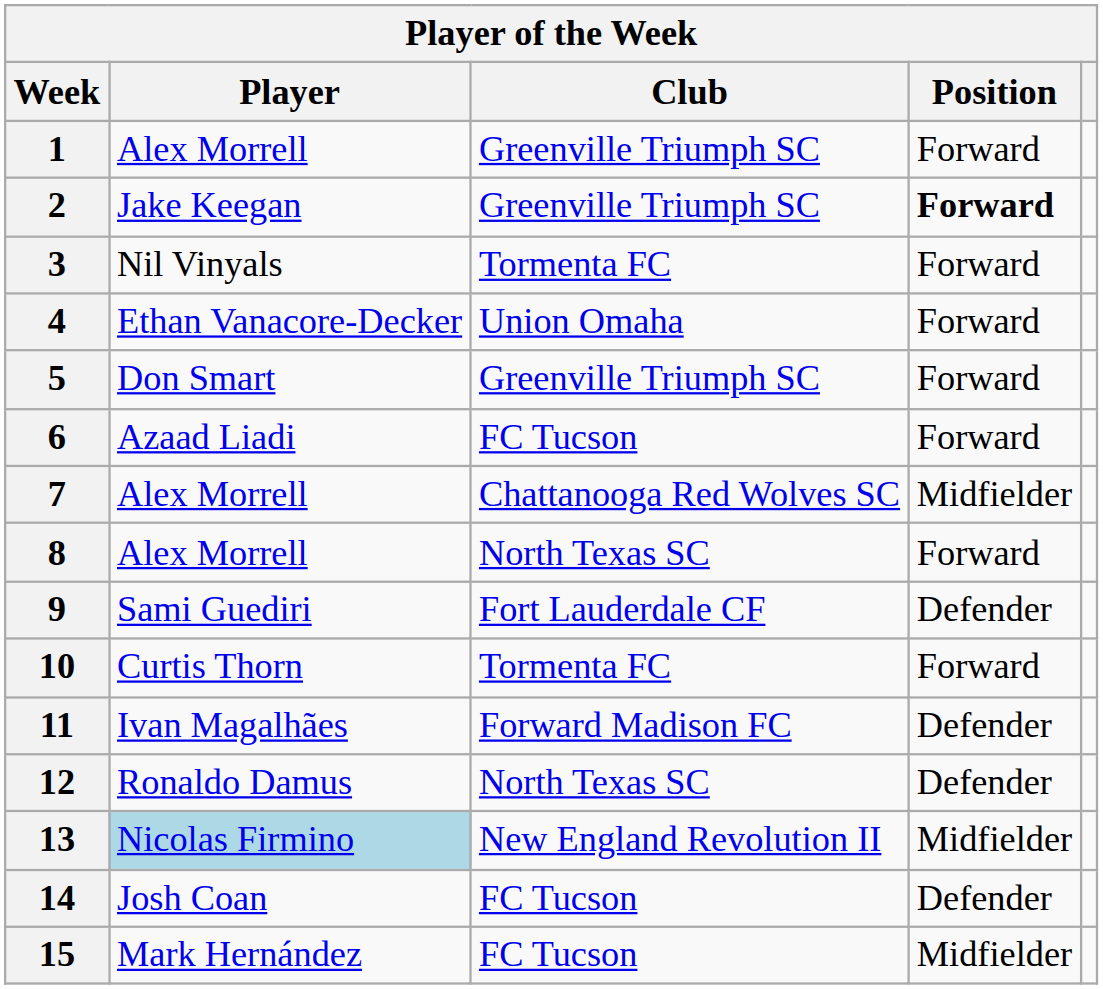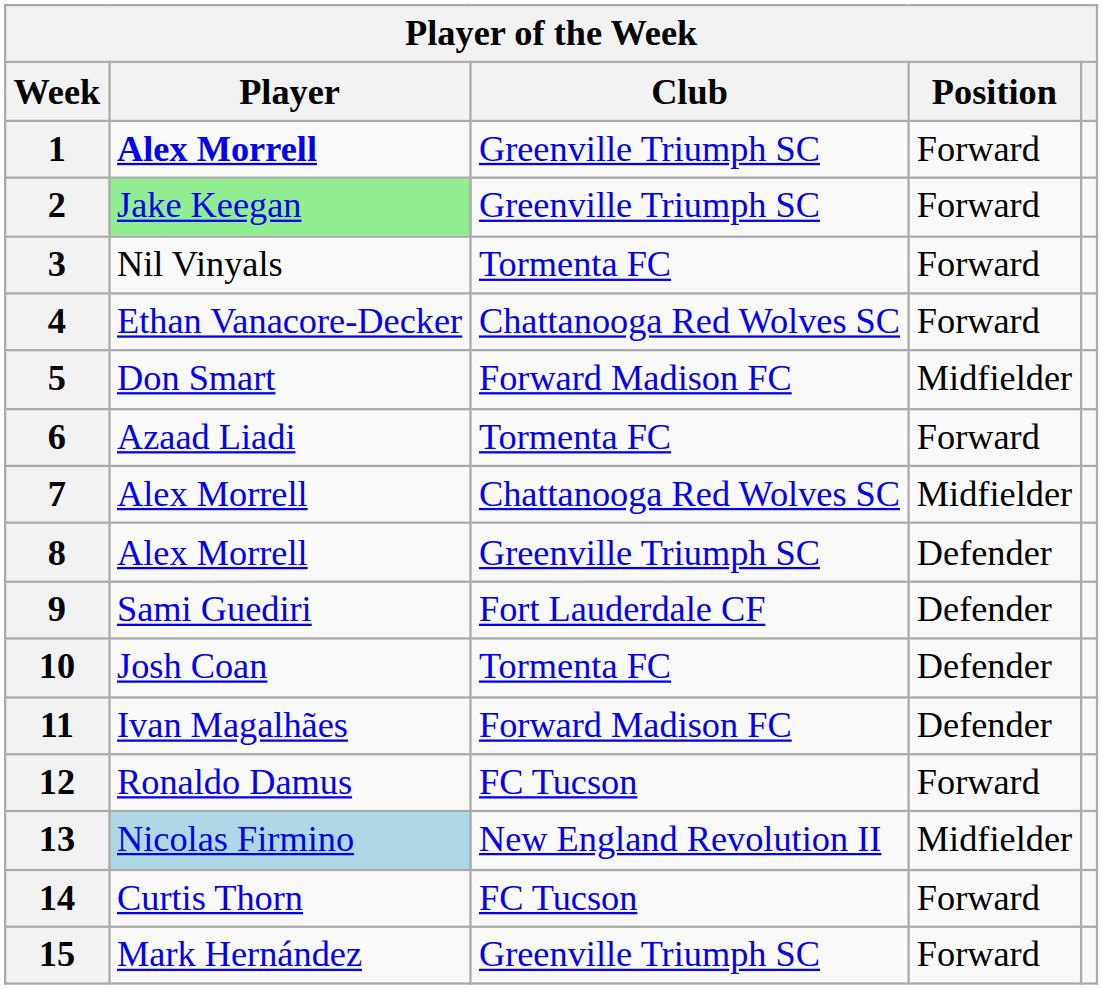1 | Player: normal -> bold
2 | Player: no background -> lightgreen background
2 | Position: bold -> normal
4 | Club: Union Omaha -> Chattanooga Red Wolves SC
5 | Club: Greenville Triumph SC -> Forward Madison FC
5 | Position: Forward -> Midfielder
6 | Club: FC Tucson -> Tormenta FC
8 | Club: North Texas SC -> Greenville Triumph SC
8 | Position: Forward -> Defender
10 | Player: Curtis Thorn -> Josh Coan
10 | Position: Forward -> Defender
12 | Club: North Texas SC -> FC Tucson
12 | Position: Defender -> Forward
14 | Player: Josh Coan -> Curtis Thorn
14 | Position: Defender -> Forward
15 | Club: FC Tucson -> Greenville Triumph SC
15 | Position: Midfielder -> Forward
